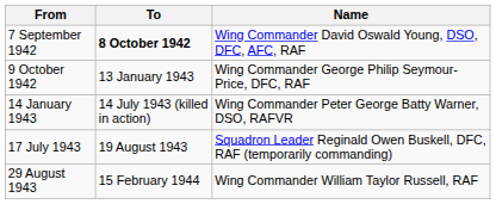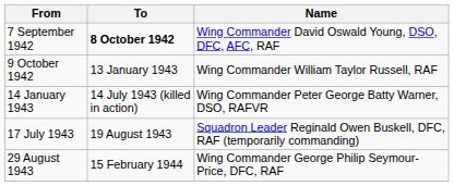9 October 1942 | Name: Wing Commander George Philip Seymour-Price, DFC, RAF -> Wing Commander William Taylor Russell, RAF
29 August 1943 | Name: Wing Commander William Taylor Russell, RAF -> Wing Commander George Philip Seymour-Price, DFC, RAF
